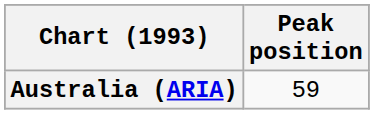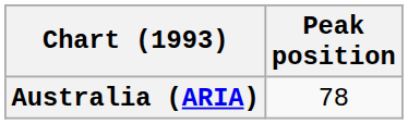Australia (ARIA) | Peak position: 59 -> 78
